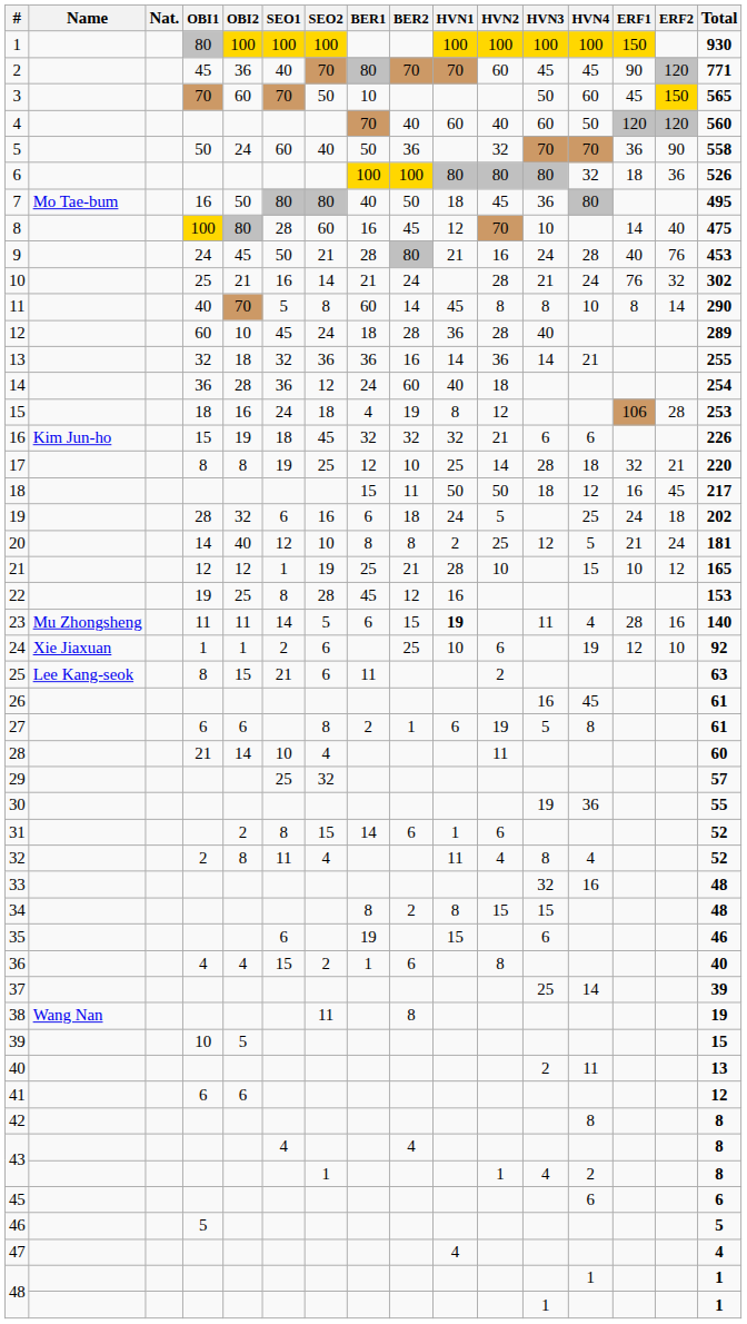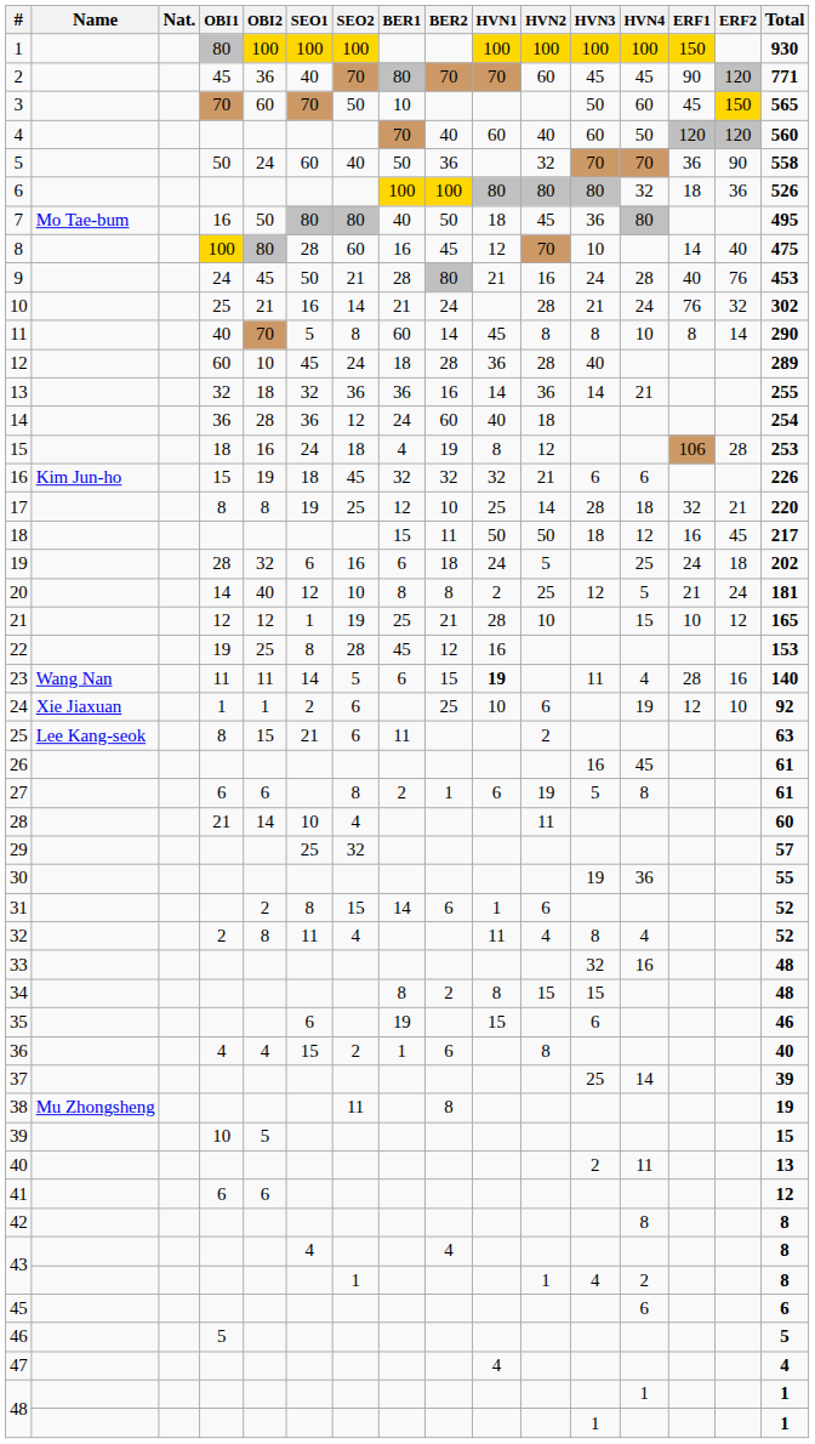23 | Name: Mu Zhongsheng -> Wang Nan
38 | Name: Wang Nan -> Mu Zhongsheng
